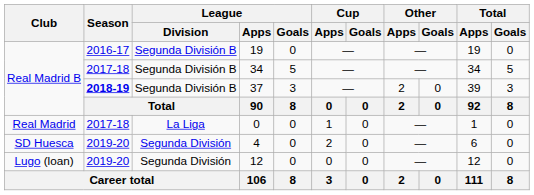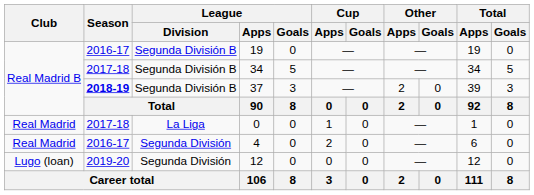4 | Club: SD Huesca -> Real Madrid
4 | Season: 2019-20 -> 2016-17
